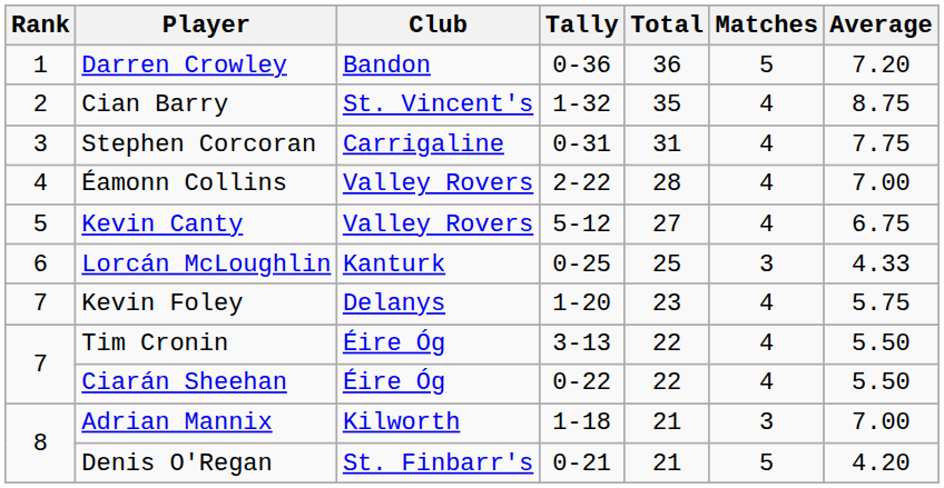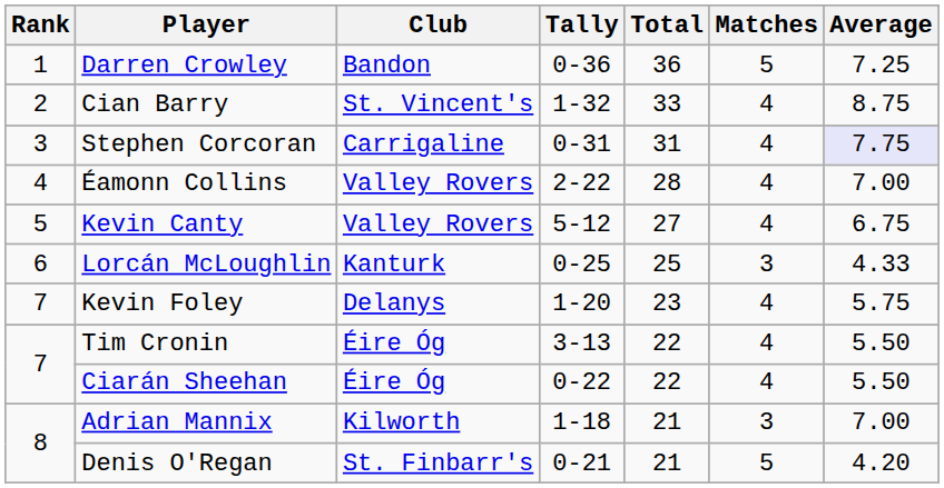Darren Crowley | Average: 7.20 -> 7.25
Cian Barry | Total: 35 -> 33
Stephen Corcoran | Average: no background -> lavender background
